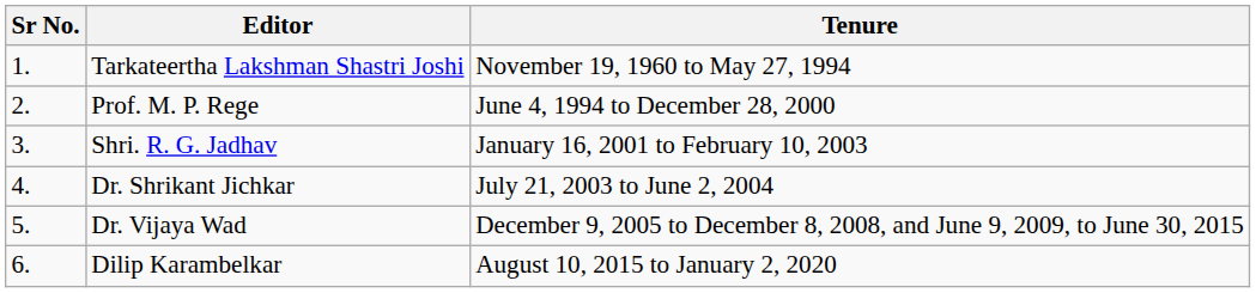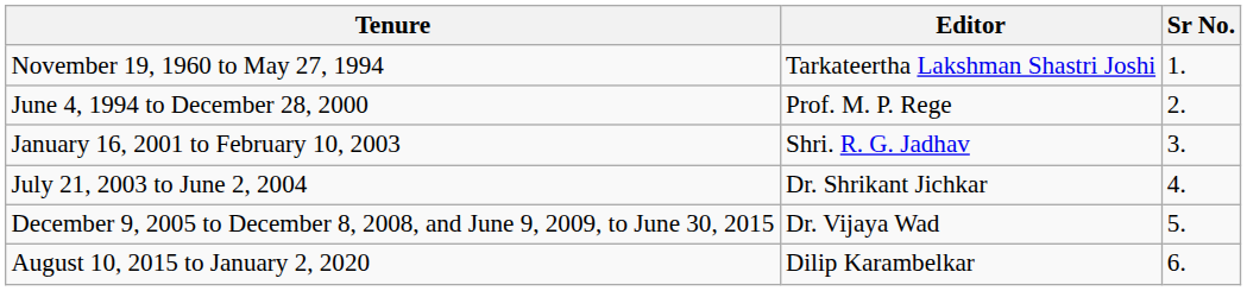columns swapped: Sr No. <-> Tenure
